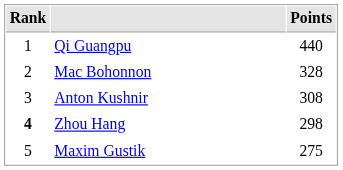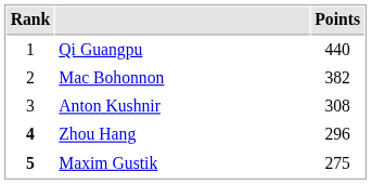Mac Bohonnon | Points: 328 -> 382
Zhou Hang | Points: 298 -> 296
Maxim Gustik | Rank: normal -> bold
